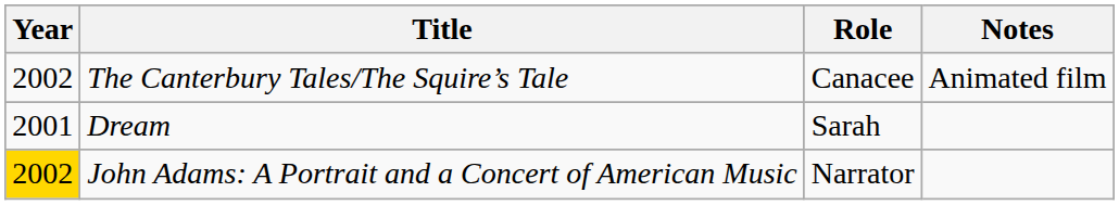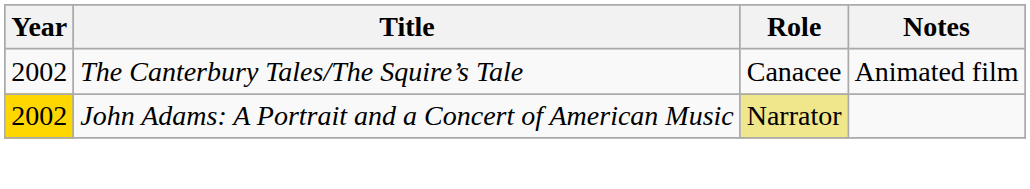- row: 2001 | Dream | Sarah
John Adams: A Portrait and a Concert of American Music | Role: no background -> khaki background
